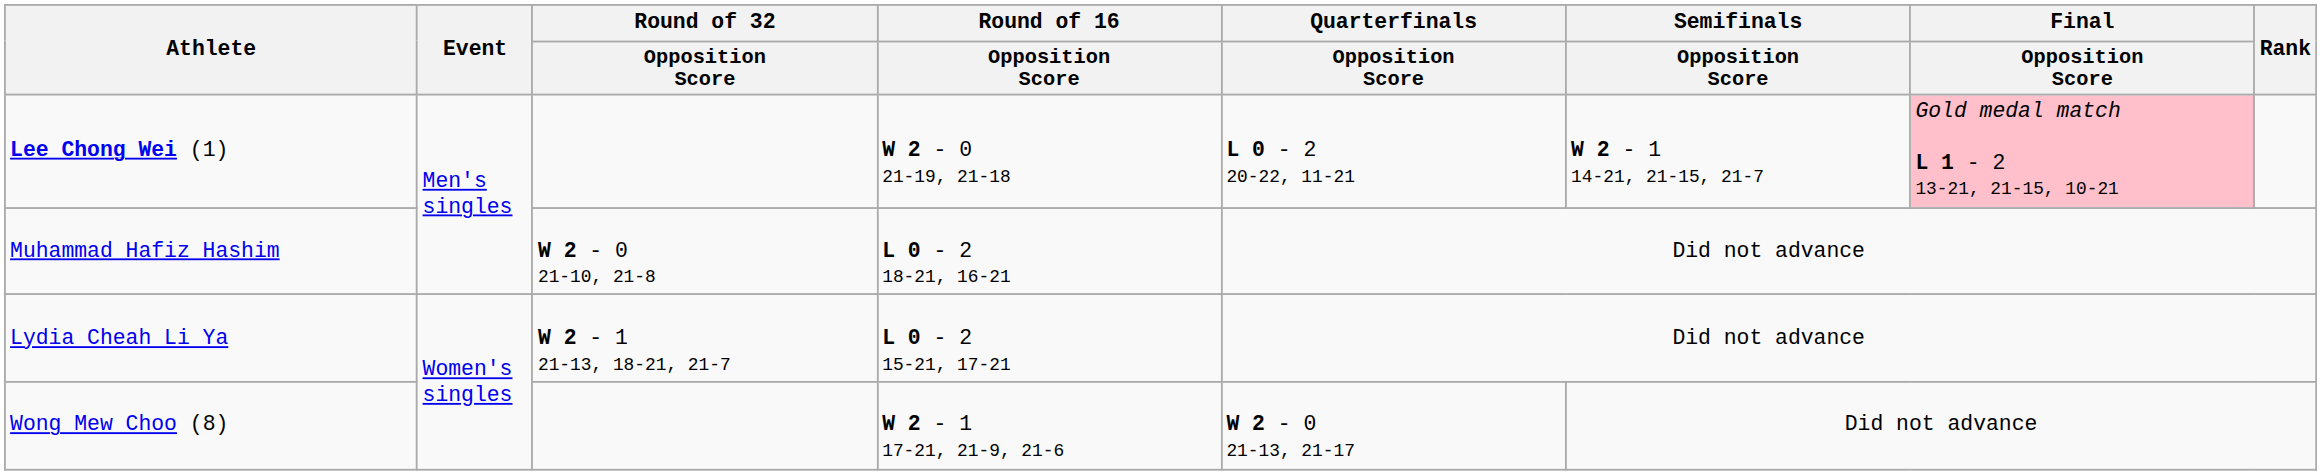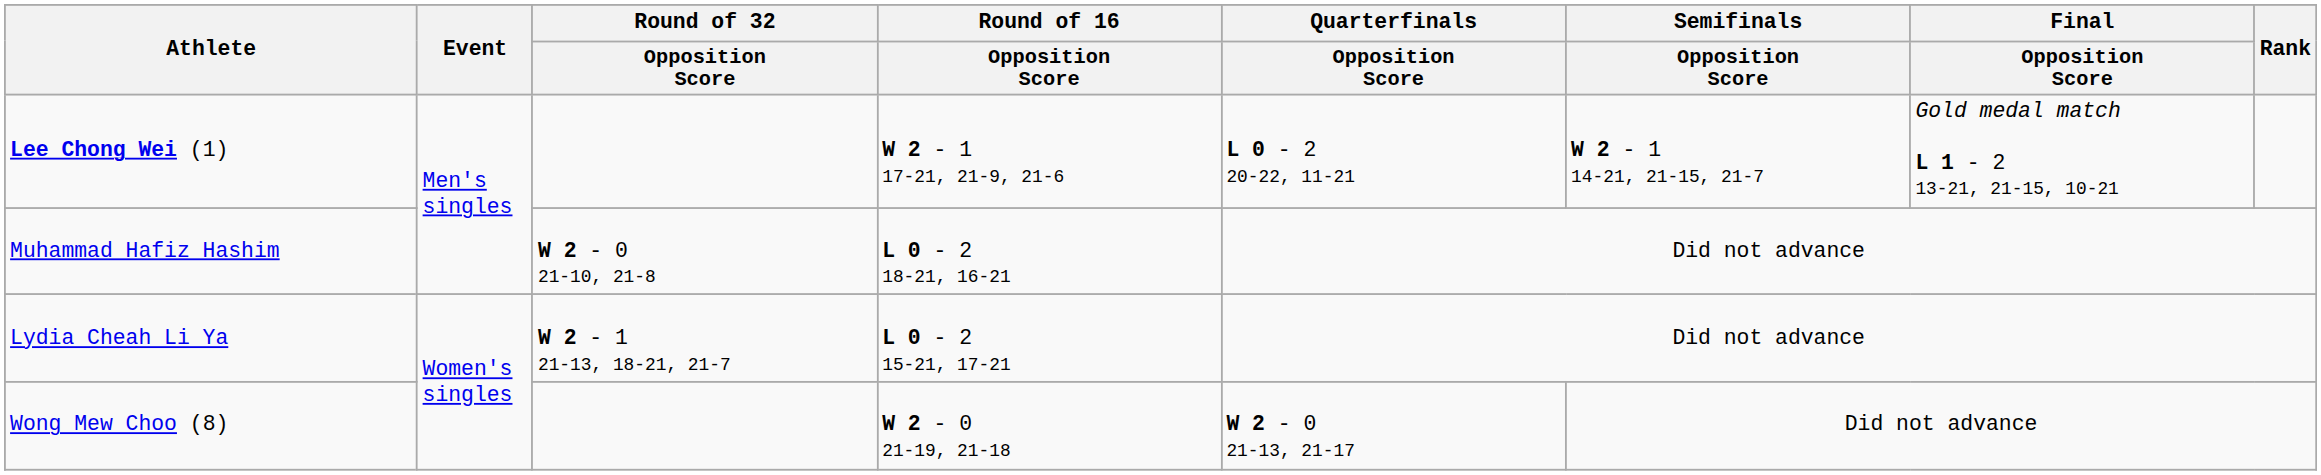Lee Chong Wei (1) | Round of 16 / Opposition Score: W 2 - 0 21-19, 21-18 -> W 2 - 1 17-21, 21-9, 21-6
Lee Chong Wei (1) | Final / Opposition Score: pink background -> no background
Wong Mew Choo (8) | Round of 16 / Opposition Score: W 2 - 1 17-21, 21-9, 21-6 -> W 2 - 0 21-19, 21-18
